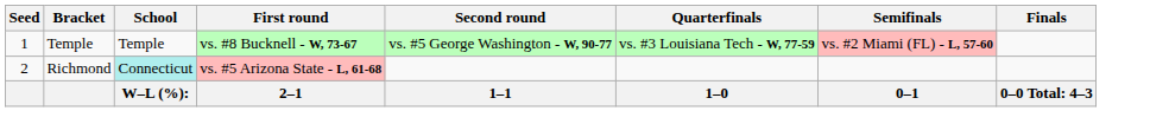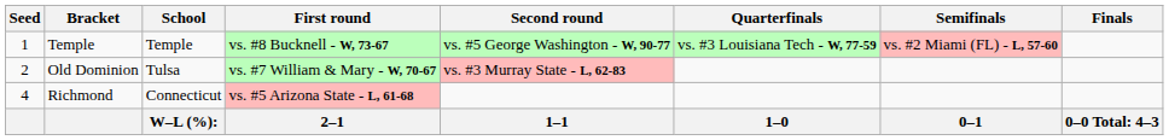+ row: 2 | Old Dominion | Tulsa | vs. #7 William & Mary - W, 70-67 | vs. #3 Murray State - L, 62-83
Richmond | Seed: 2 -> 4
Richmond | School: paleturquoise background -> no background
